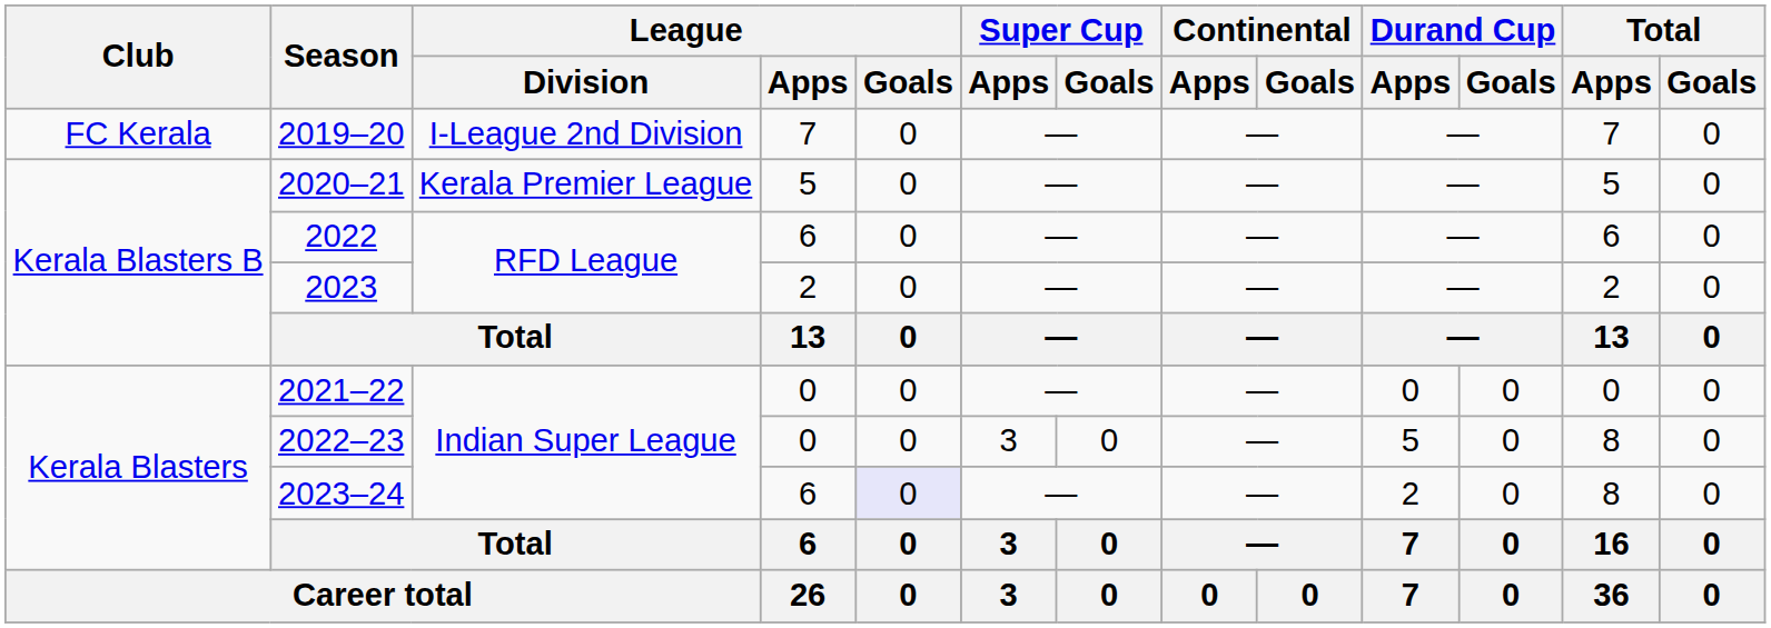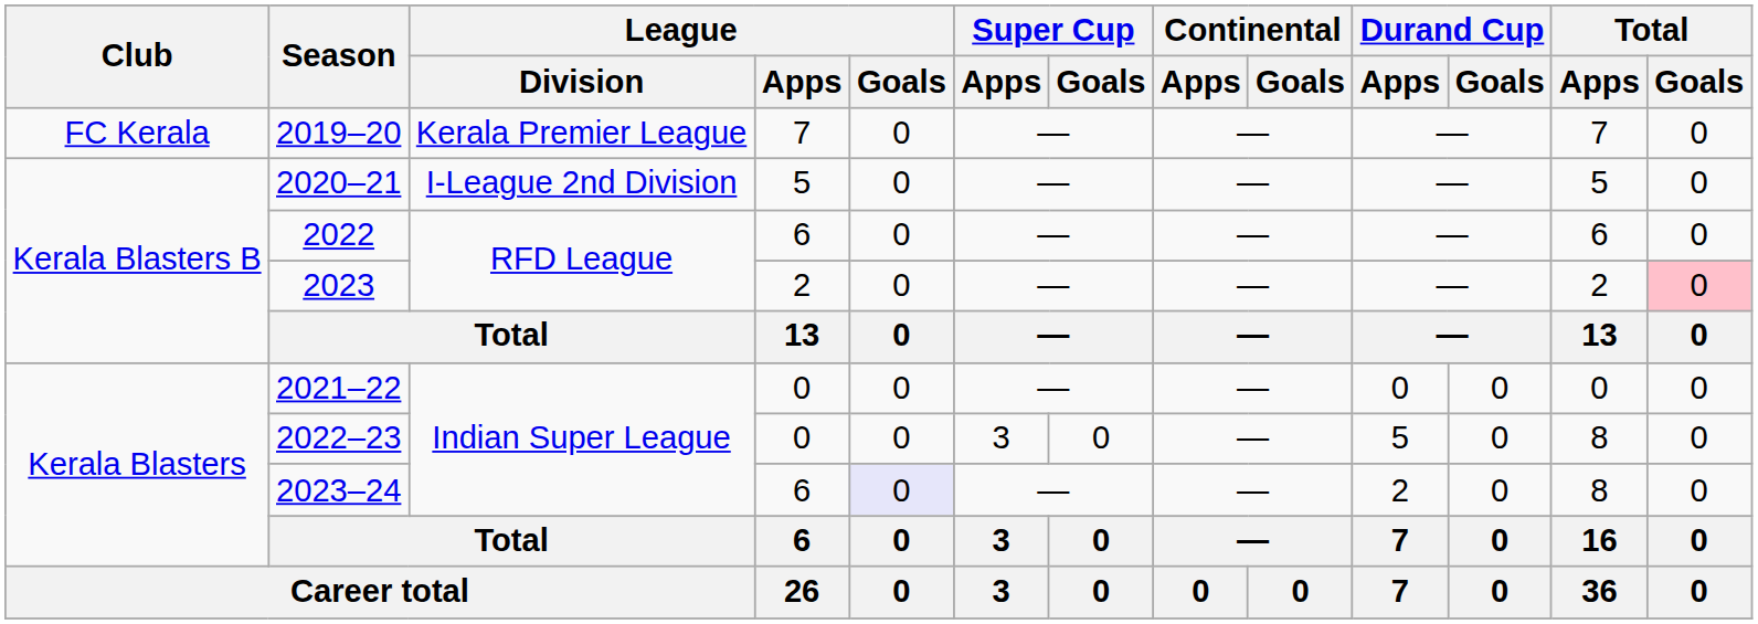2019–20 | League / Division: I-League 2nd Division -> Kerala Premier League
2020–21 | League / Division: Kerala Premier League -> I-League 2nd Division
2023 | Total / Goals: no background -> pink background
